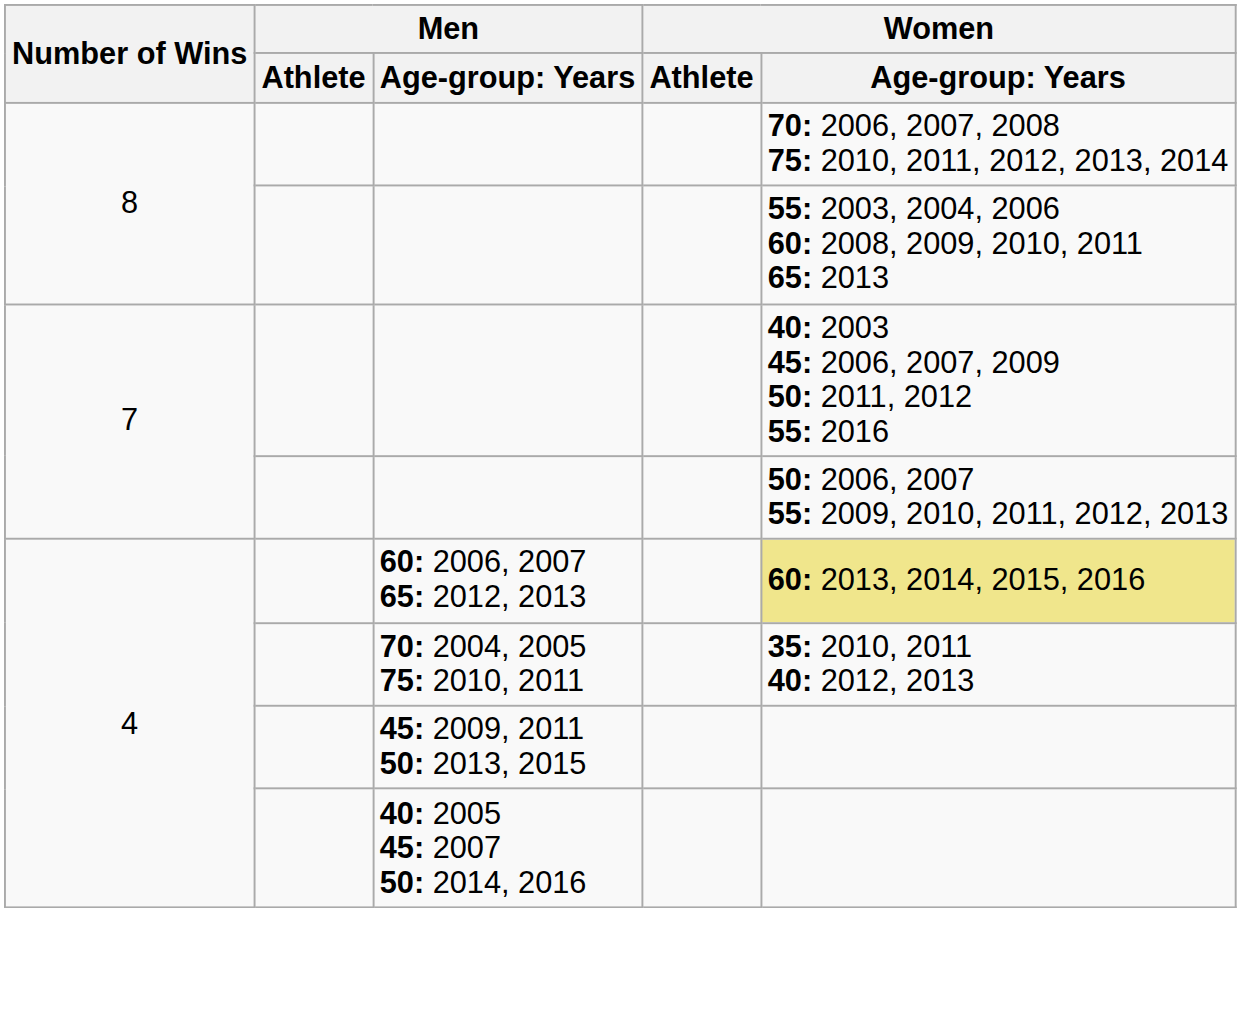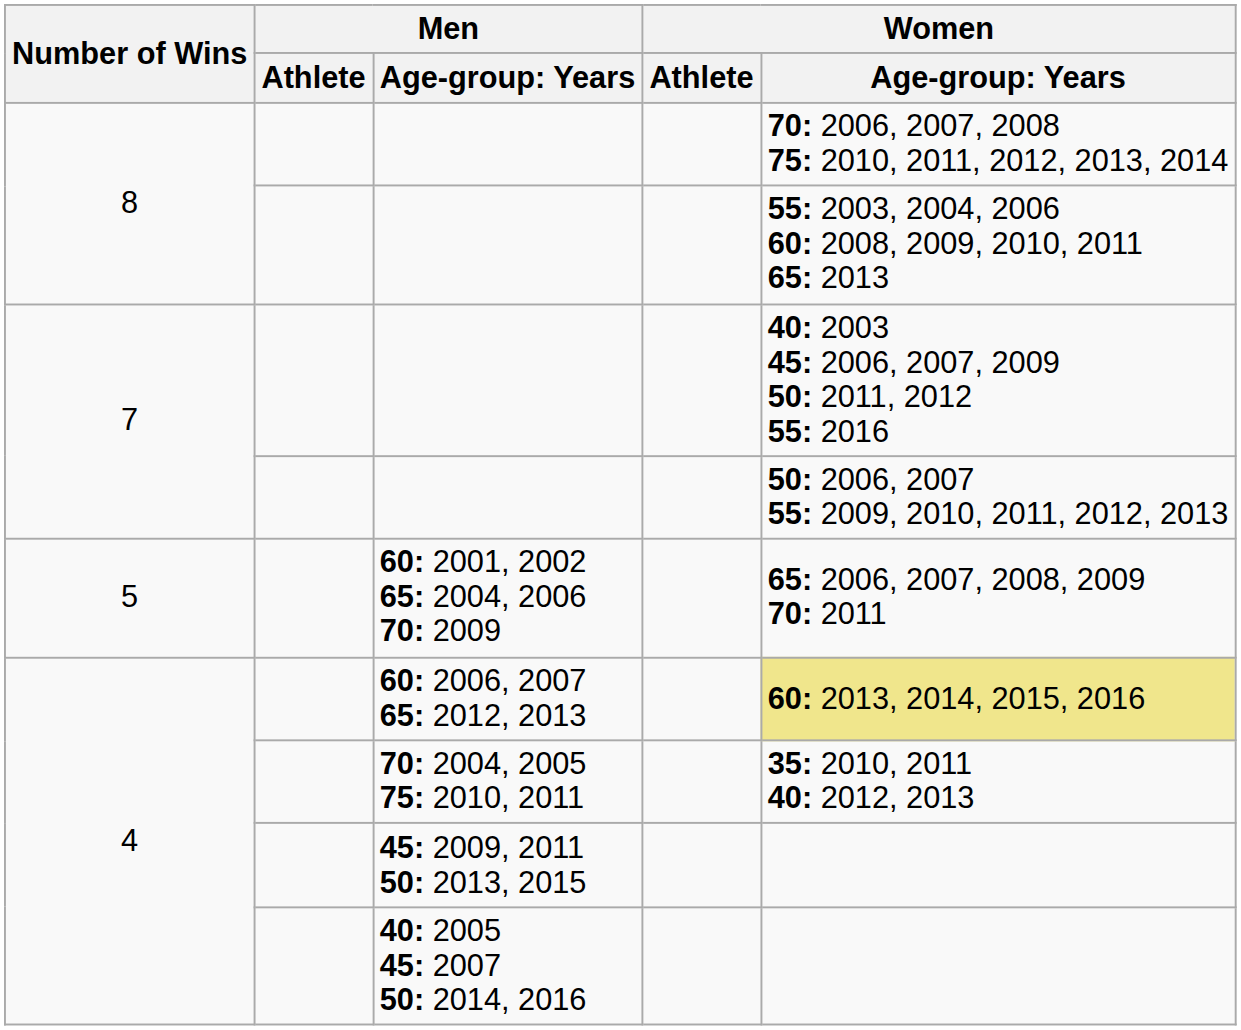+ row: 5 | 60: 2001, 2002 65: 2004, 2006 70: 2009 | 65: 2006, 2007, 2008, 2009 70: 2011
